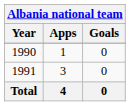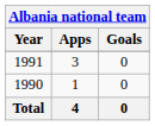rows swapped: 1990 <-> 1991
